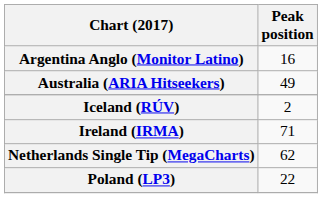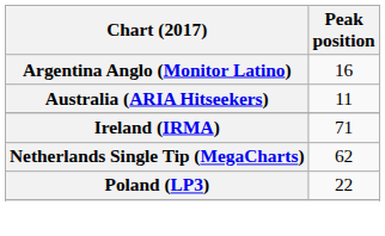Australia (ARIA Hitseekers) | Peak position: 49 -> 11
- row: Iceland (RÚV) | 2
